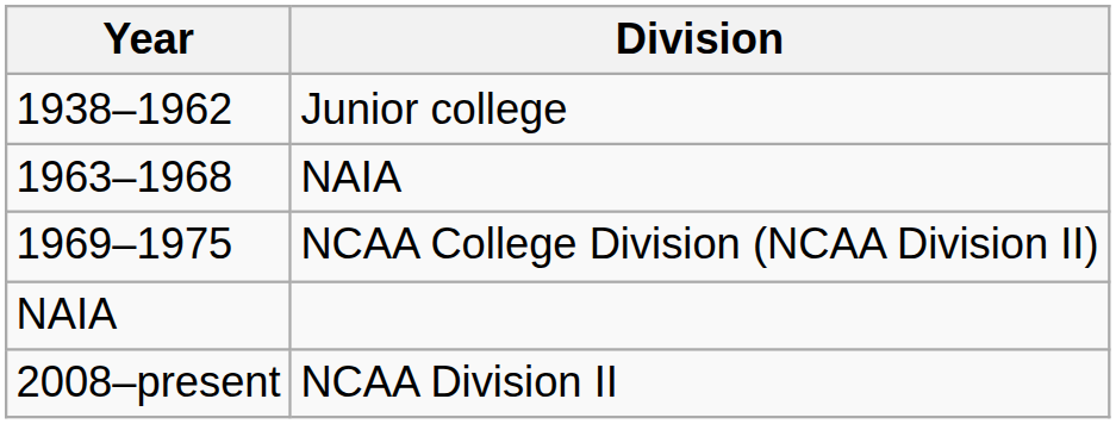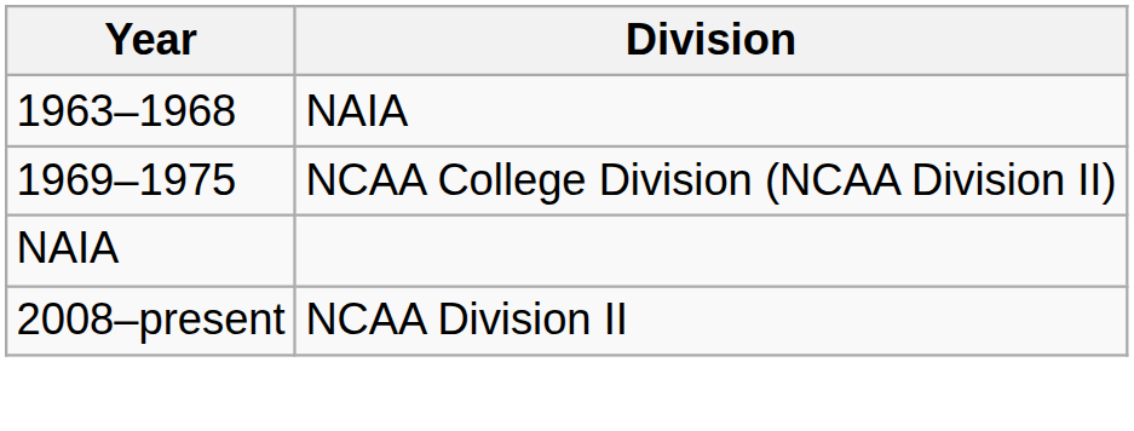- row: 1938–1962 | Junior college
